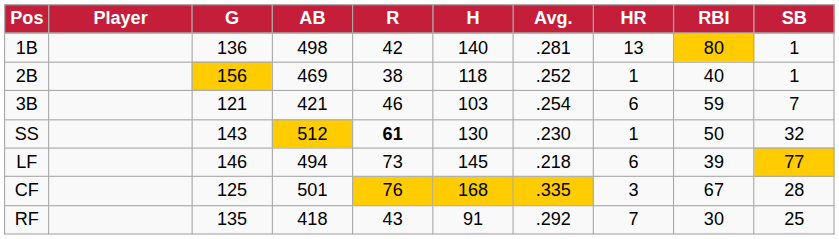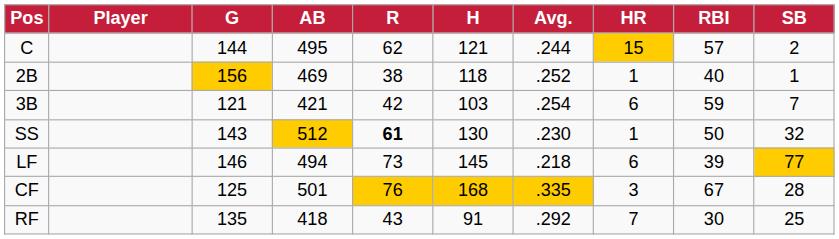+ row: C | 144 | 495 | 62 | 121 | .244 | 15 | 57 | 2
- row: 1B | 136 | 498 | 42 | 140 | .281 | 13 | 80 | 1
3B | R: 46 -> 42
